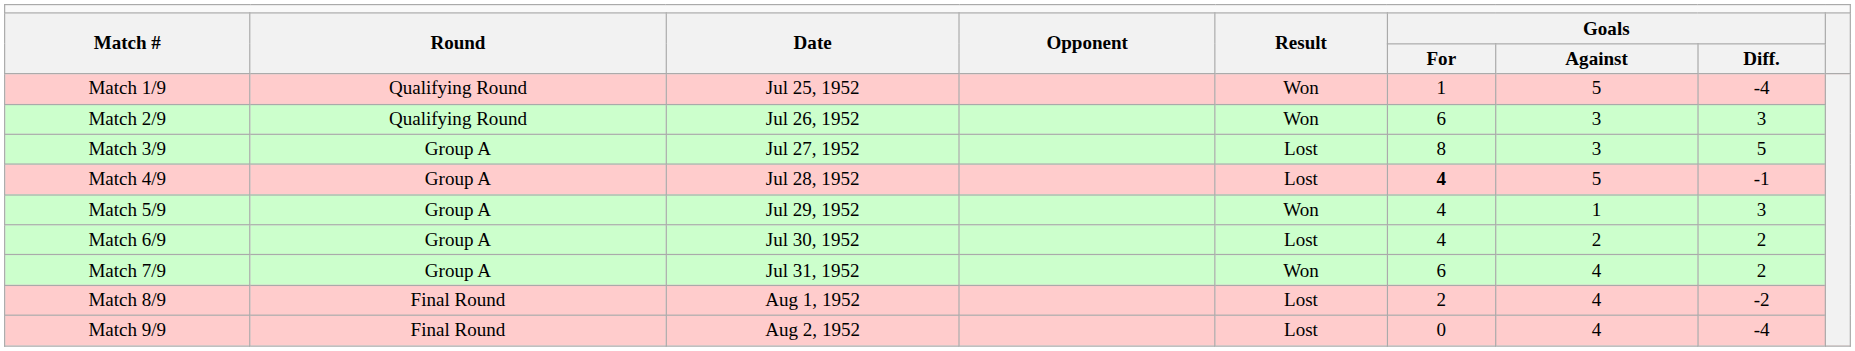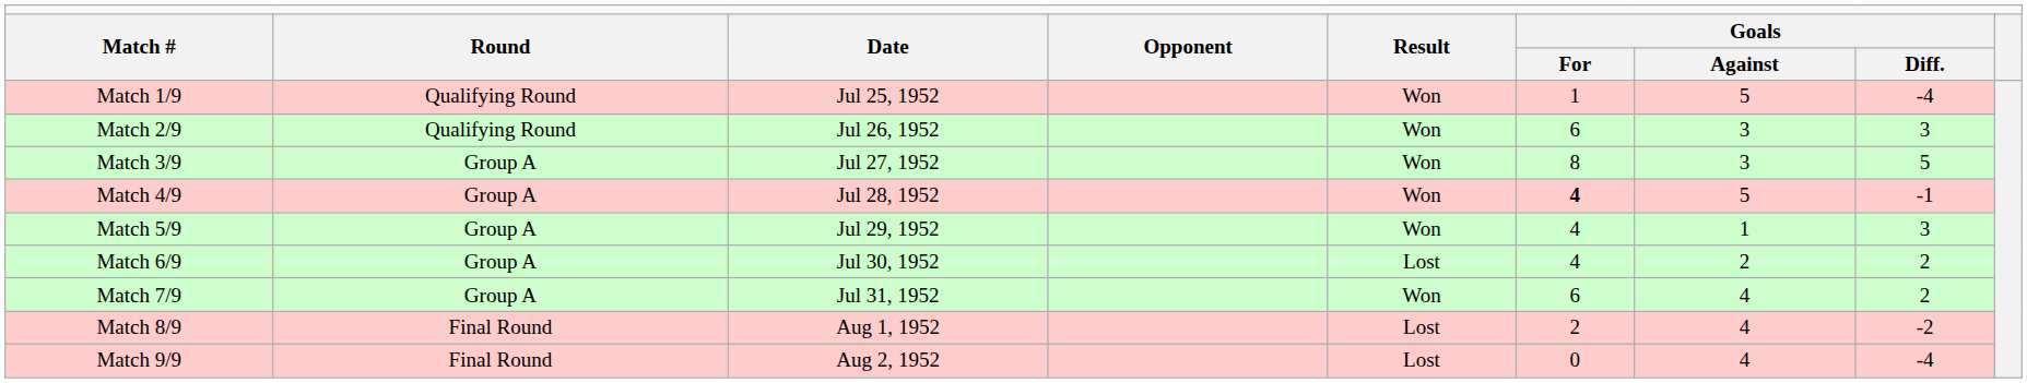Match 3/9 | column 5: Lost -> Won
Match 4/9 | column 5: Lost -> Won
